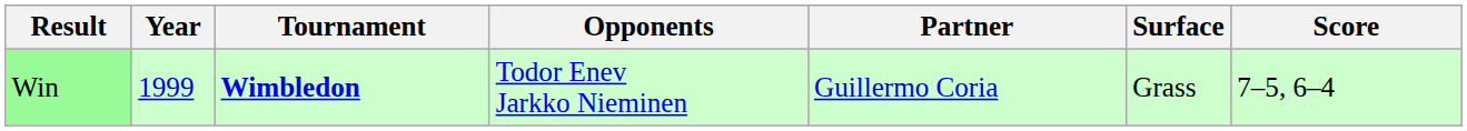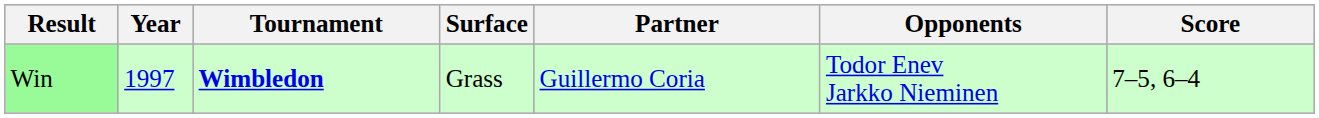columns swapped: Surface <-> Opponents
Win | Year: 1999 -> 1997
